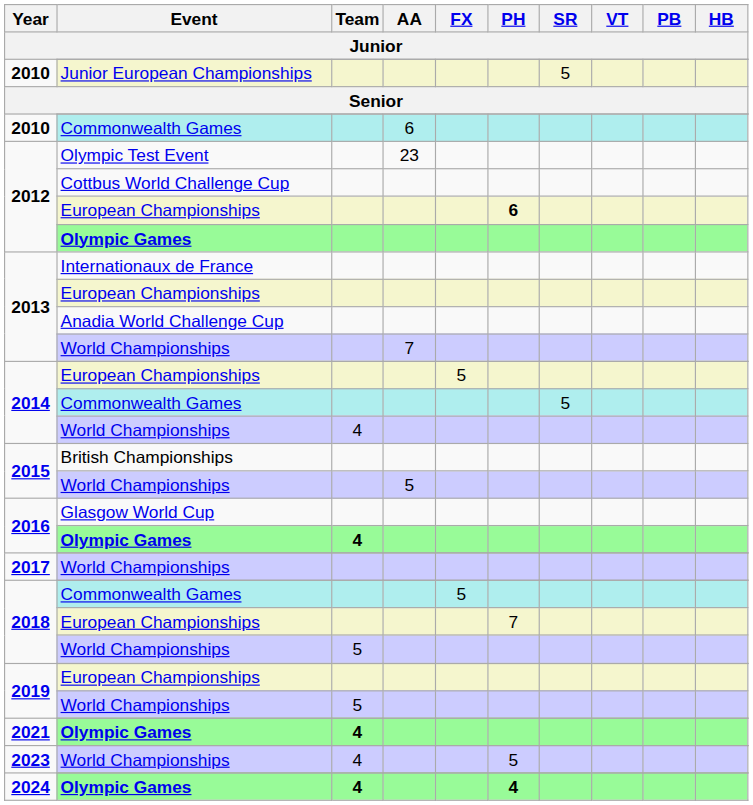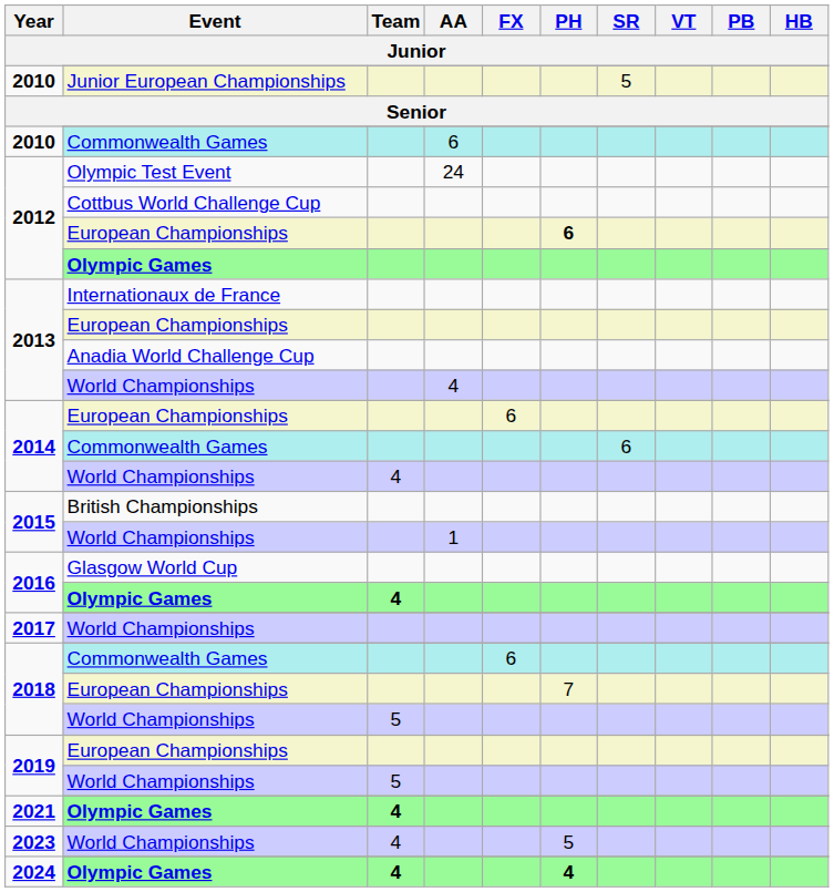2012 / Olympic Test Event | AA: 23 -> 24
2013 / World Championships | AA: 7 -> 4
2014 / European Championships | FX: 5 -> 6
2014 / Commonwealth Games | SR: 5 -> 6
2015 / World Championships | AA: 5 -> 1
2018 / Commonwealth Games | FX: 5 -> 6
